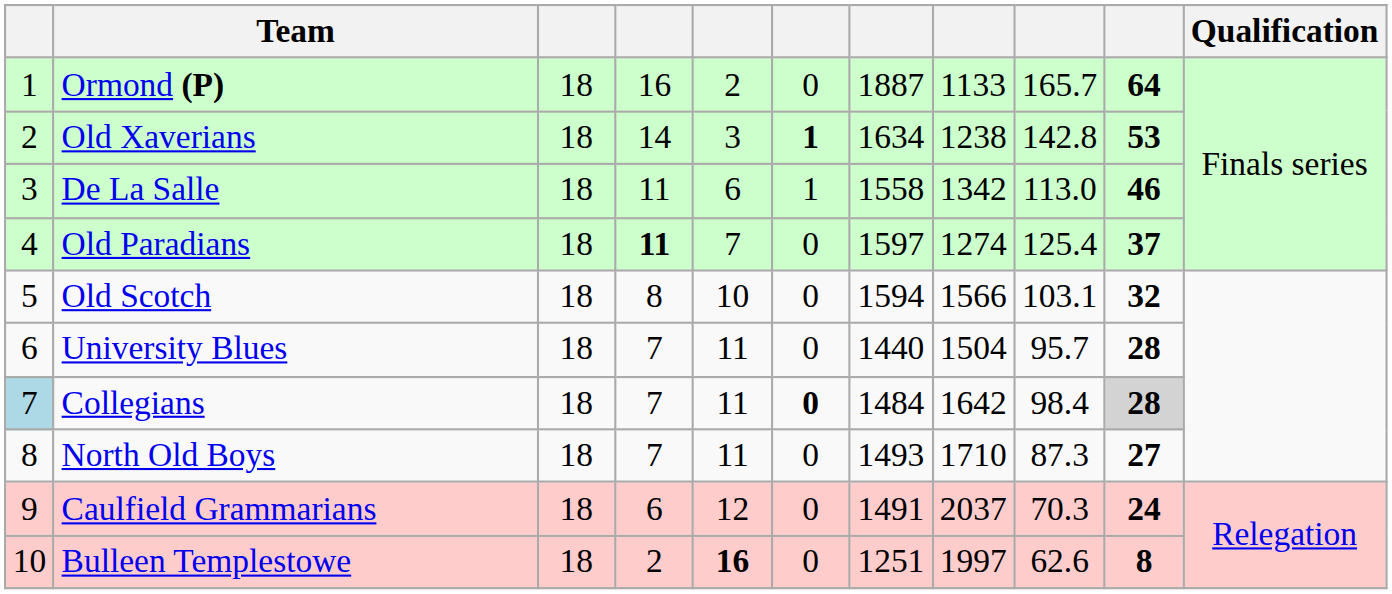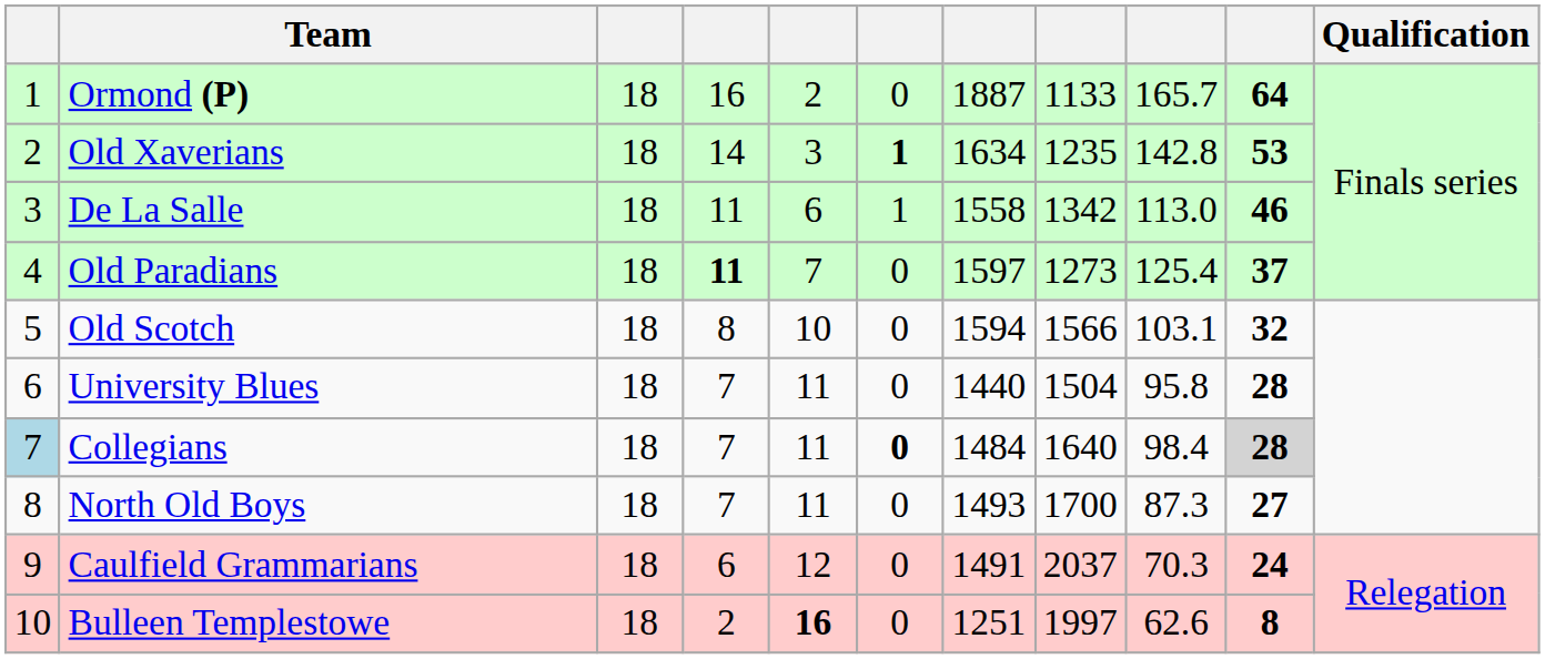Old Xaverians | column 8: 1238 -> 1235
Old Paradians | column 8: 1274 -> 1273
University Blues | column 9: 95.7 -> 95.8
Collegians | column 8: 1642 -> 1640
North Old Boys | column 8: 1710 -> 1700
